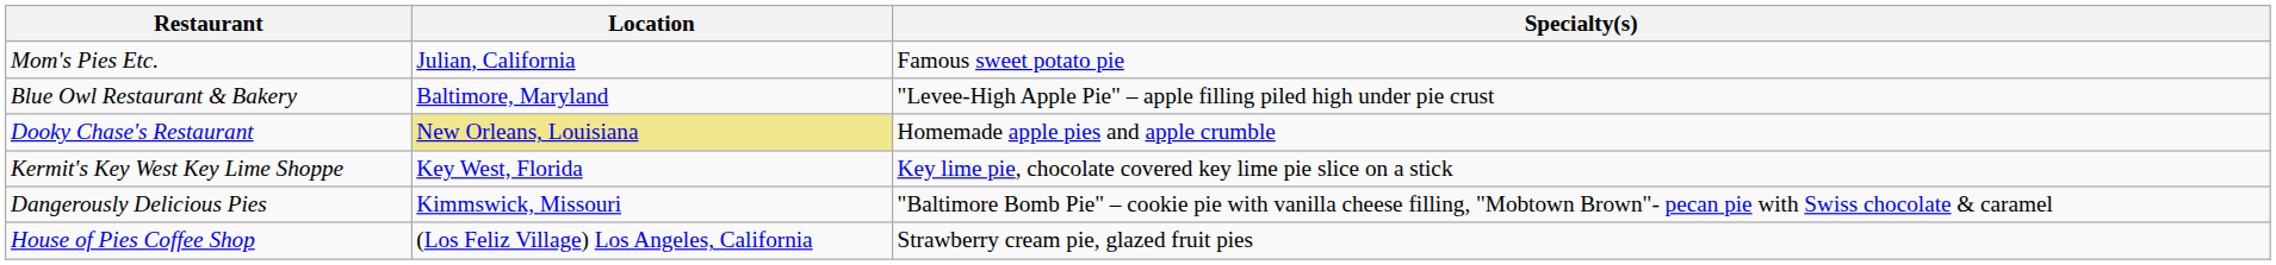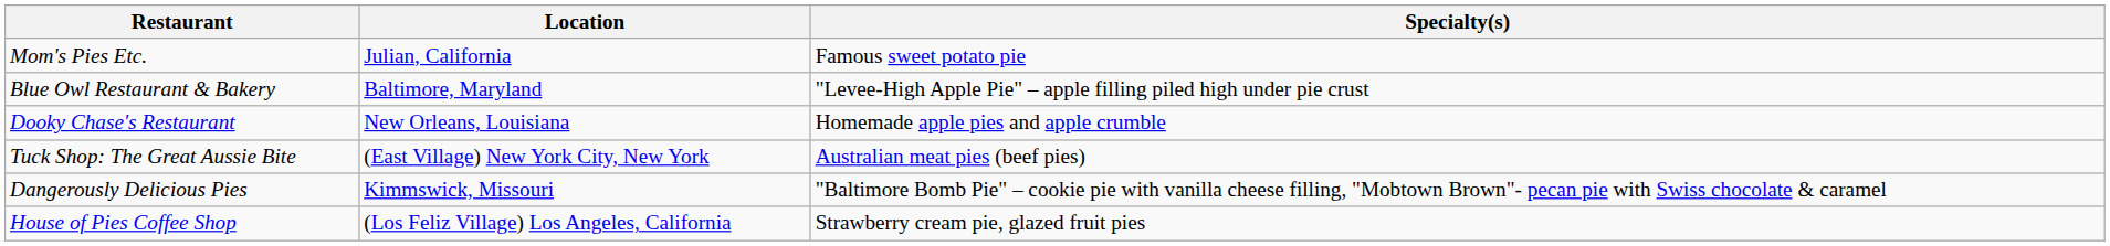Dooky Chase's Restaurant | Location: khaki background -> no background
+ row: Tuck Shop: The Great Aussie Bite | (East Village) New York City, New York | Australian meat pies (beef pies)
- row: Kermit's Key West Key Lime Shoppe | Key West, Florida | Key lime pie, chocolate covered key lime pie slice on a stick
